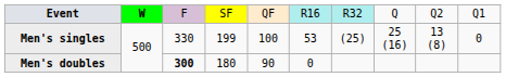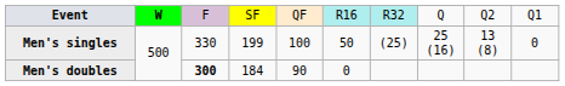Men's singles | column 6: 53 -> 50
Men's doubles | column 4: 180 -> 184
